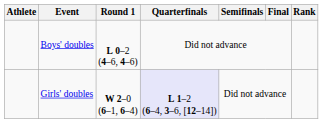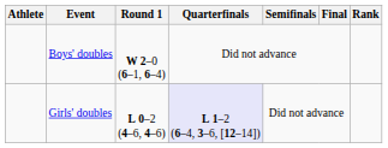Boys' doubles | Round 1: L 0–2 (4–6, 4–6) -> W 2–0 (6–1, 6–4)
Girls' doubles | Round 1: W 2–0 (6–1, 6–4) -> L 0–2 (4–6, 4–6)
